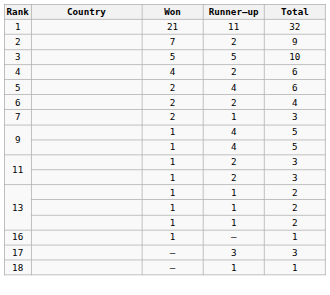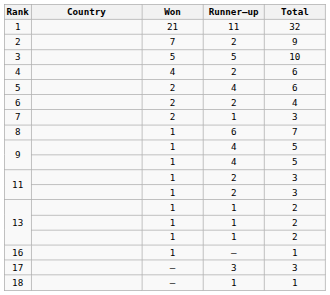+ row: 8 | 1 | 6 | 7
